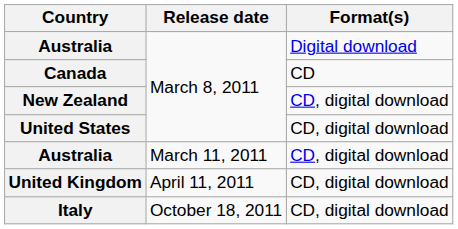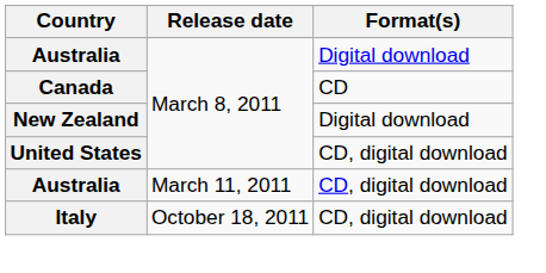New Zealand | Format(s): CD, digital download -> Digital download
- row: United Kingdom | April 11, 2011 | CD, digital download
